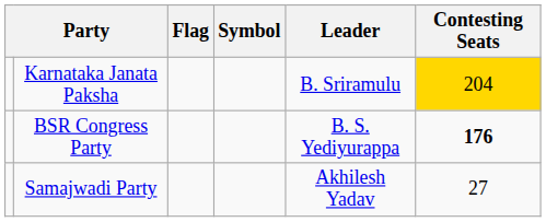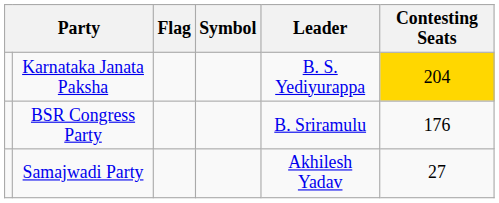Karnataka Janata Paksha | Leader: B. Sriramulu -> B. S. Yediyurappa
BSR Congress Party | Leader: B. S. Yediyurappa -> B. Sriramulu
BSR Congress Party | Contesting Seats: bold -> normal
